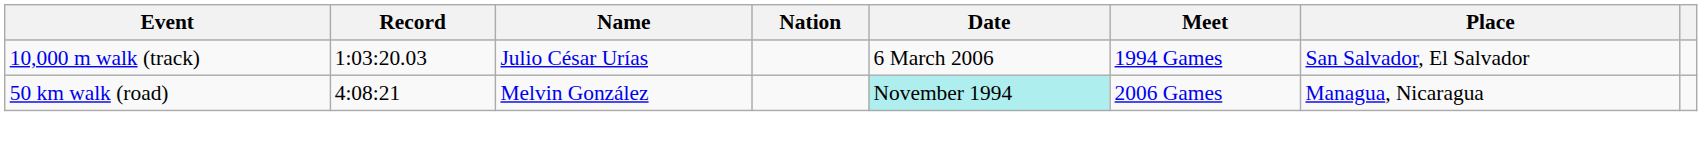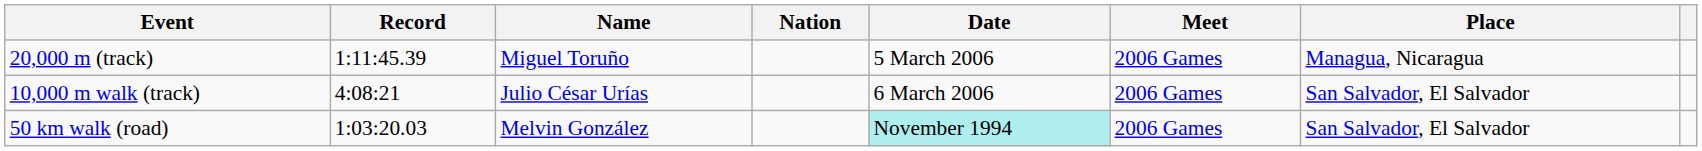+ row: 20,000 m (track) | 1:11:45.39 | Miguel Toruño | 5 March 2006 | 2006 Games | Managua, Nicaragua
10,000 m walk (track) | Record: 1:03:20.03 -> 4:08:21
10,000 m walk (track) | Meet: 1994 Games -> 2006 Games
50 km walk (road) | Record: 4:08:21 -> 1:03:20.03
50 km walk (road) | Place: Managua, Nicaragua -> San Salvador, El Salvador
